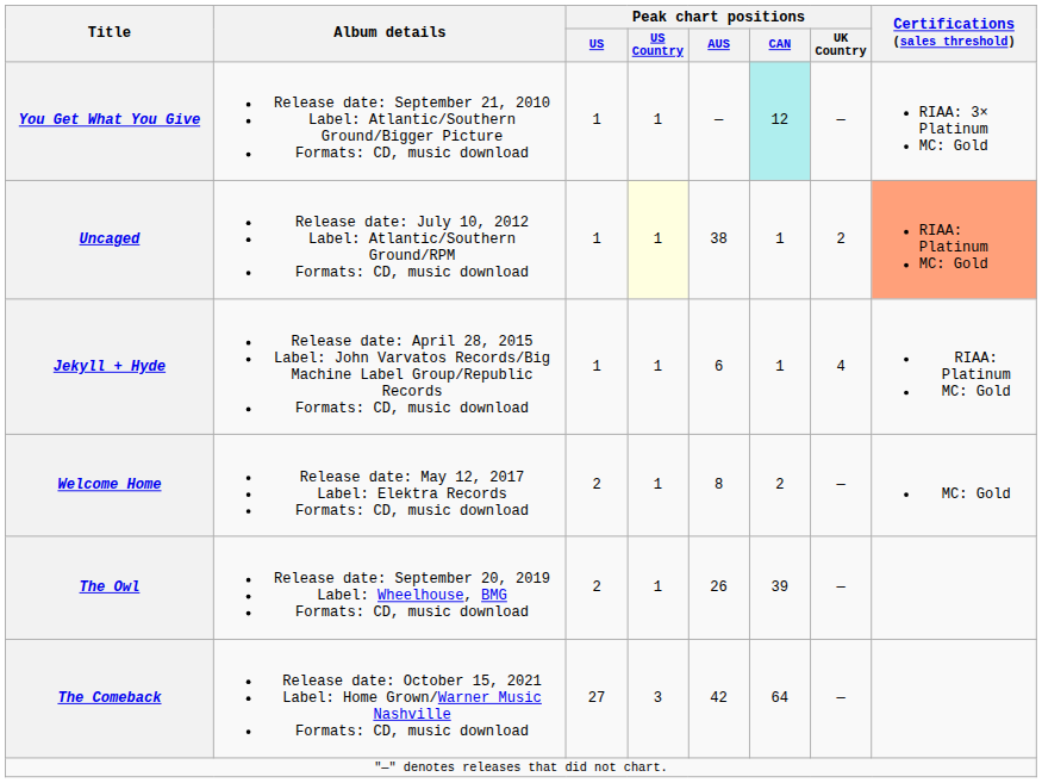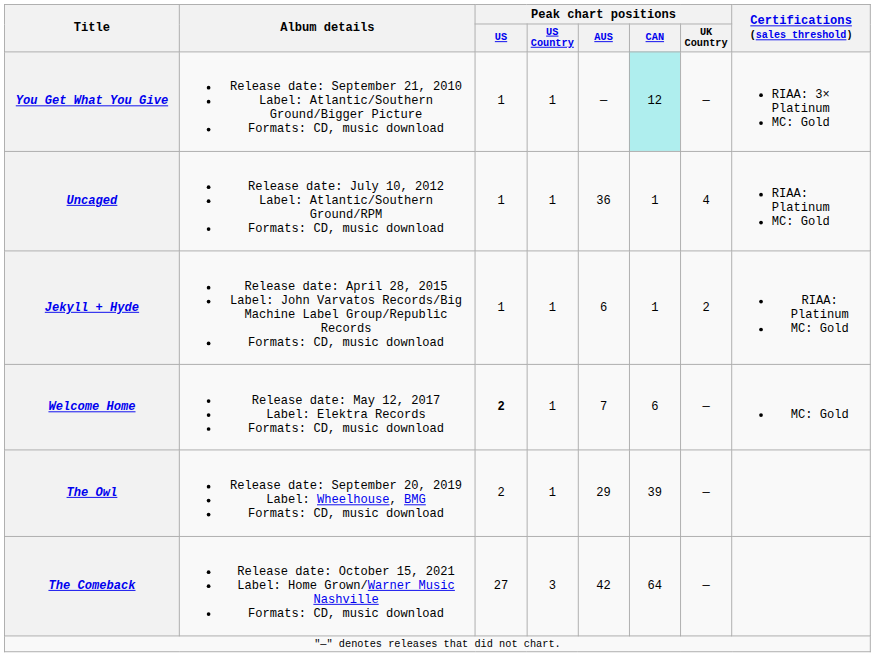Uncaged | Peak chart positions / US Country: lightyellow background -> no background
Uncaged | Peak chart positions / AUS: 38 -> 36
Uncaged | Peak chart positions / UK Country: 2 -> 4
Uncaged | Certifications (sales threshold): lightsalmon background -> no background
Jekyll + Hyde | Peak chart positions / UK Country: 4 -> 2
Welcome Home | Peak chart positions / US: normal -> bold
Welcome Home | Peak chart positions / AUS: 8 -> 7
Welcome Home | Peak chart positions / CAN: 2 -> 6
The Owl | Peak chart positions / AUS: 26 -> 29
